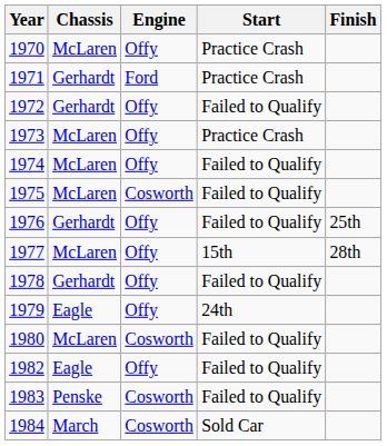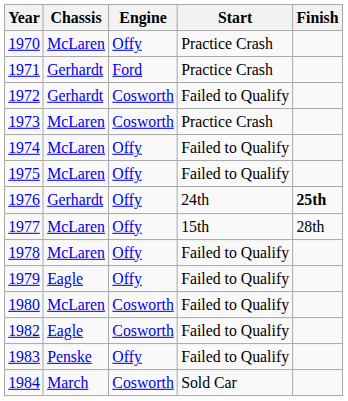1972 | Engine: Offy -> Cosworth
1973 | Engine: Offy -> Cosworth
1975 | Engine: Cosworth -> Offy
1976 | Start: Failed to Qualify -> 24th
1976 | Finish: normal -> bold
1978 | Chassis: Gerhardt -> McLaren
1979 | Start: 24th -> Failed to Qualify
1982 | Engine: Offy -> Cosworth
1983 | Engine: Cosworth -> Offy
